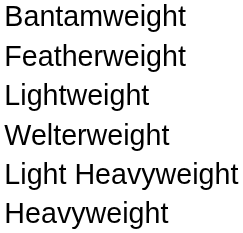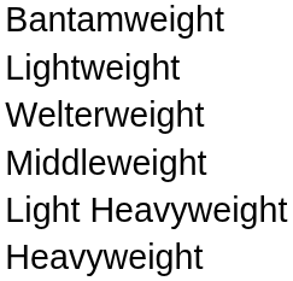- row: Featherweight
+ row: Middleweight
